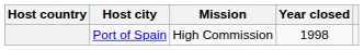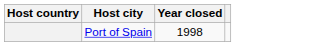- column: Mission | High Commission
